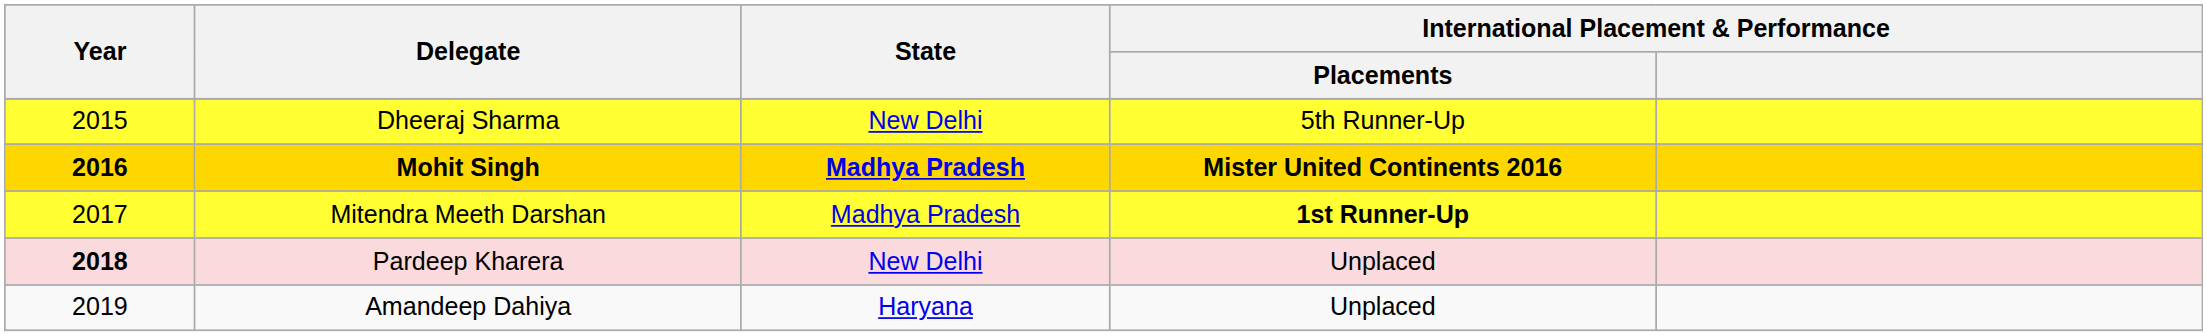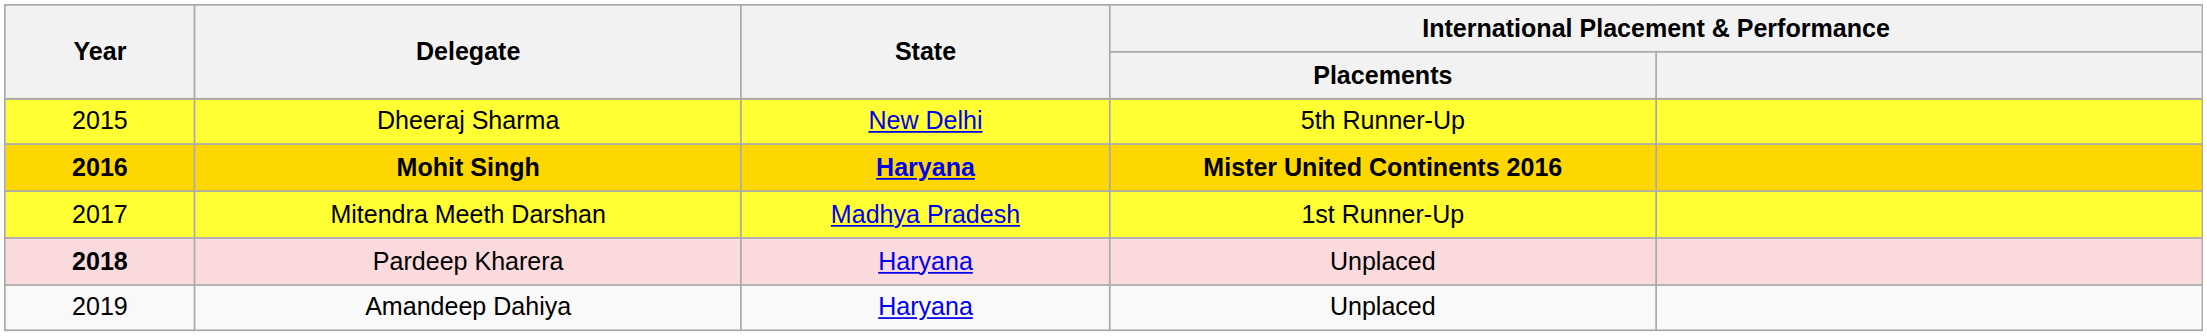Mohit Singh | State: Madhya Pradesh -> Haryana
Mitendra Meeth Darshan | International Placement & Performance / Placements: bold -> normal
Pardeep Kharera | State: New Delhi -> Haryana
